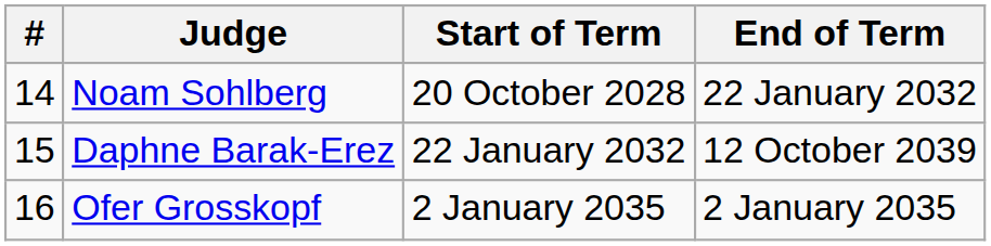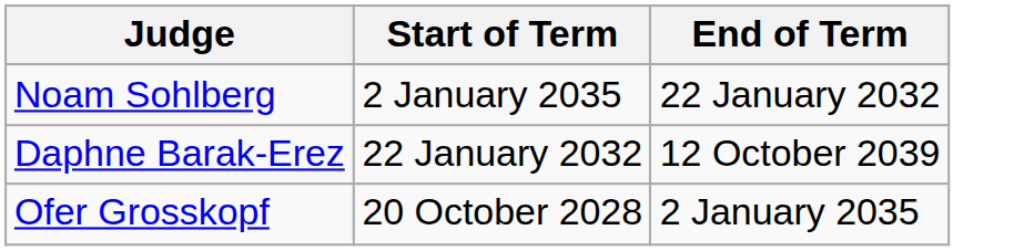- column: # | 14 | 15 | 16
Noam Sohlberg | Start of Term: 20 October 2028 -> 2 January 2035
Ofer Grosskopf | Start of Term: 2 January 2035 -> 20 October 2028
